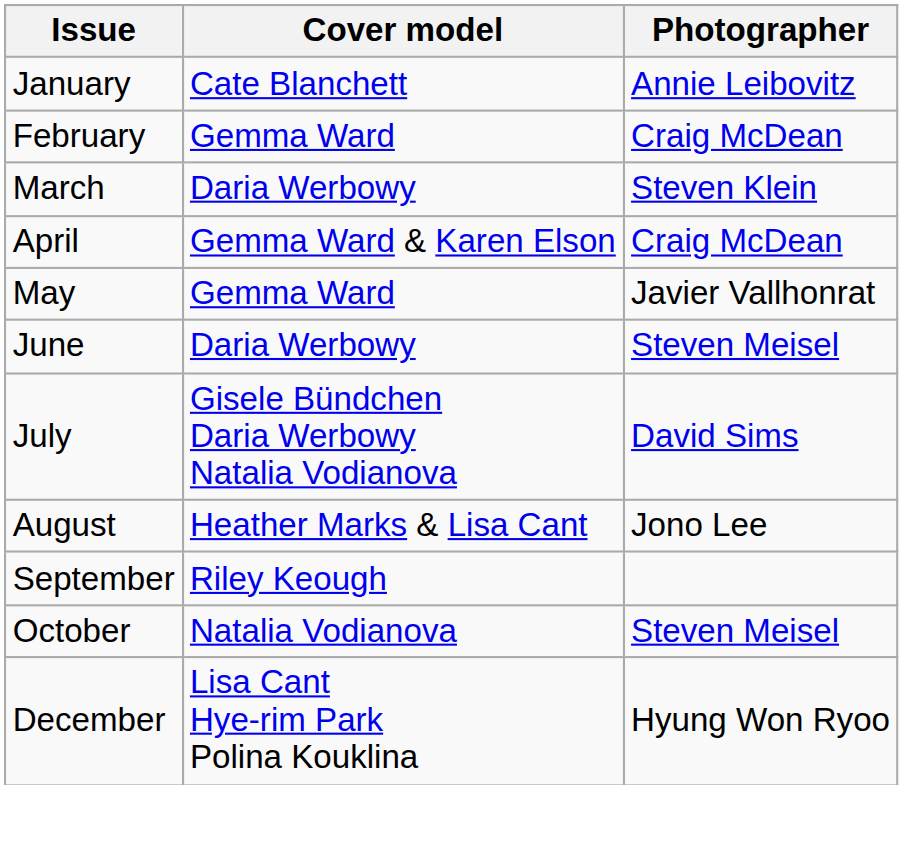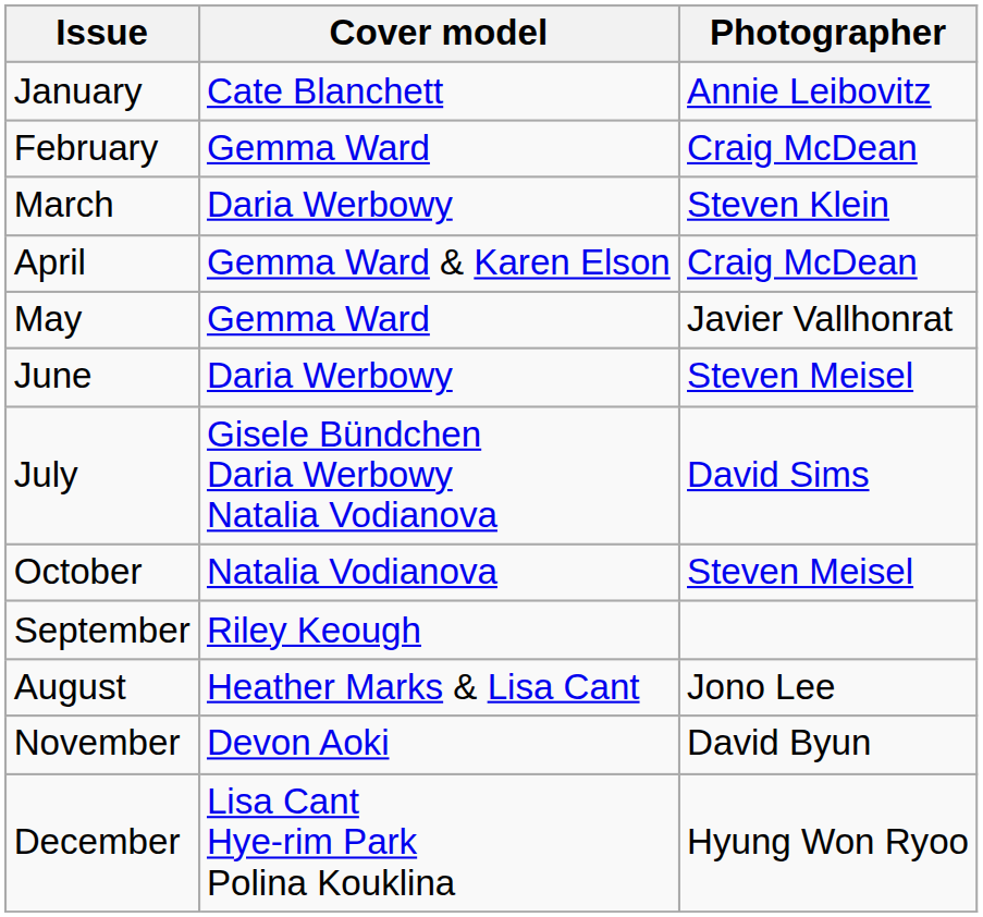rows swapped: August <-> October
+ row: November | Devon Aoki | David Byun
